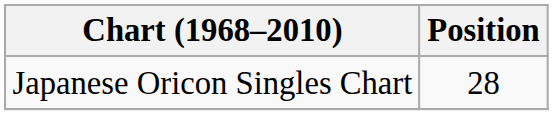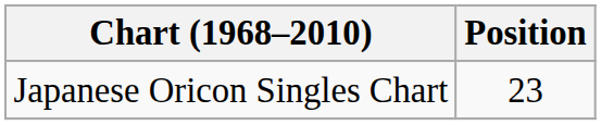Japanese Oricon Singles Chart | Position: 28 -> 23
